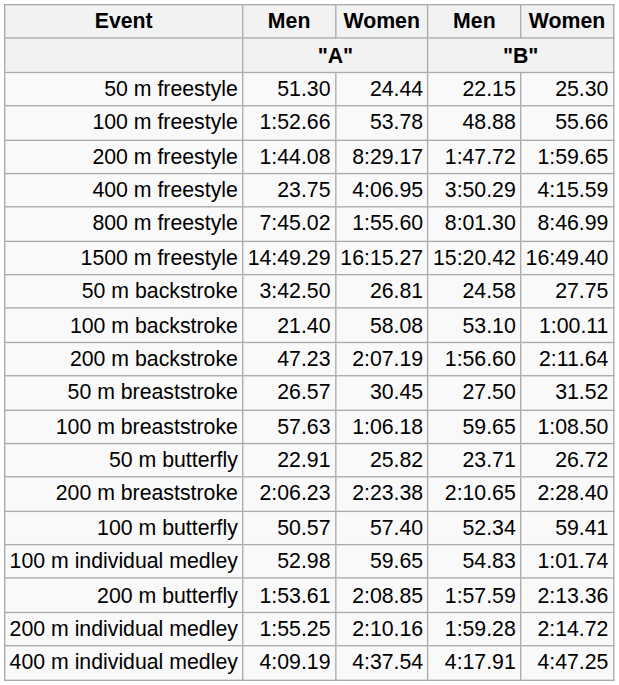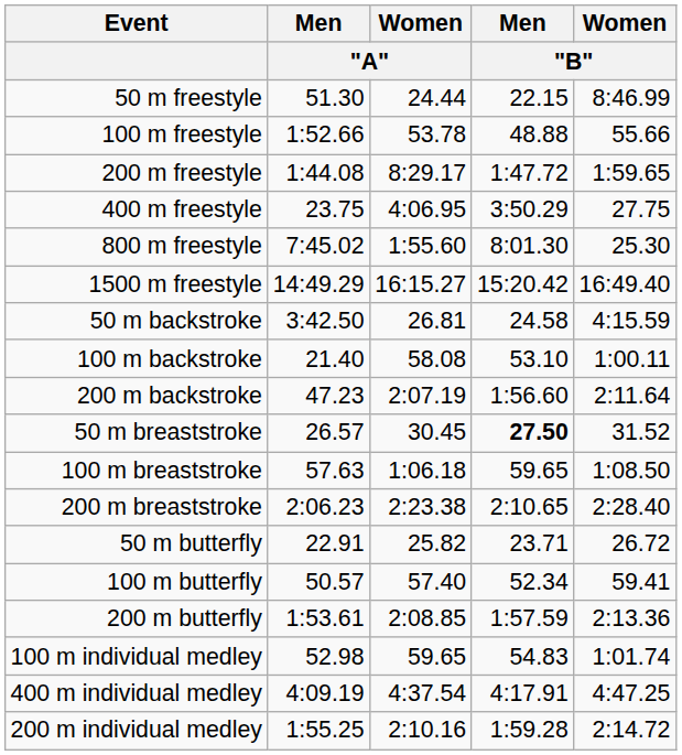50 m freestyle | Women / "B": 25.30 -> 8:46.99
400 m freestyle | Women / "B": 4:15.59 -> 27.75
800 m freestyle | Women / "B": 8:46.99 -> 25.30
50 m backstroke | Women / "B": 27.75 -> 4:15.59
50 m breaststroke | Men / "B": normal -> bold
rows swapped: 200 m breaststroke <-> 50 m butterfly
rows swapped: 200 m butterfly <-> 100 m individual medley
rows swapped: 200 m individual medley <-> 400 m individual medley
